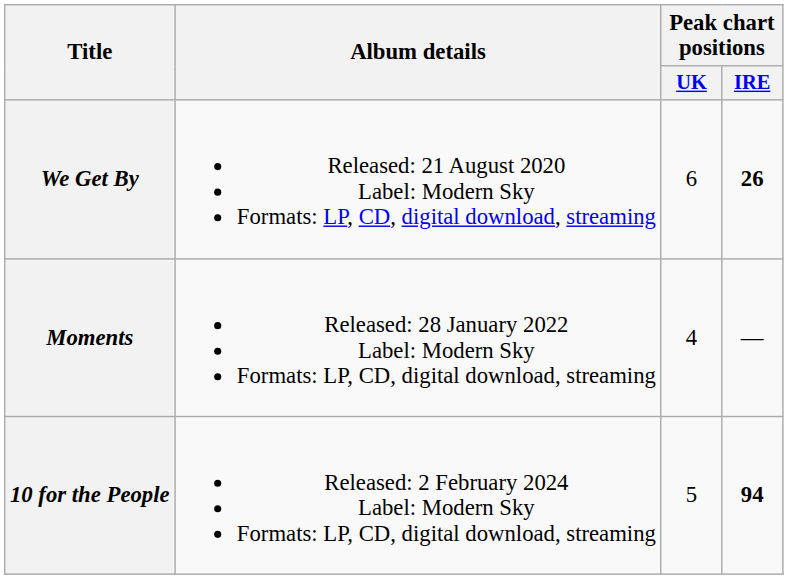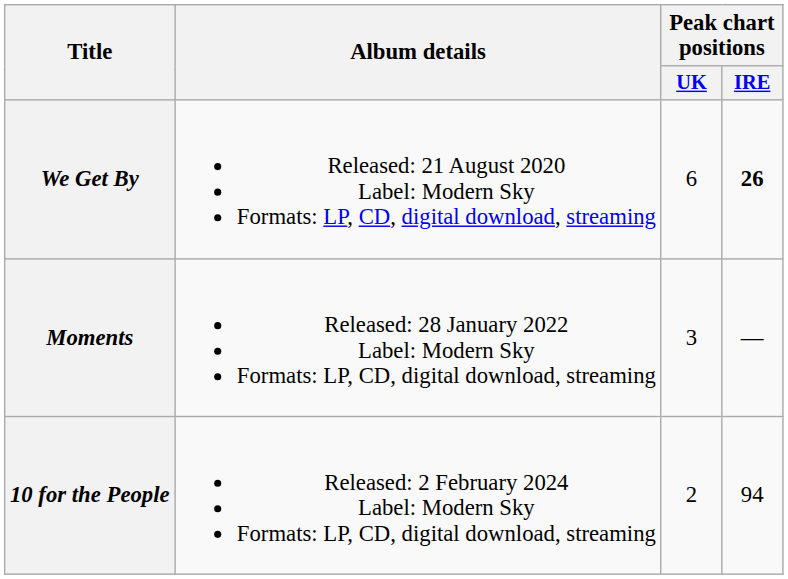Moments | Peak chart positions / UK: 4 -> 3
10 for the People | Peak chart positions / UK: 5 -> 2
10 for the People | Peak chart positions / IRE: bold -> normal
